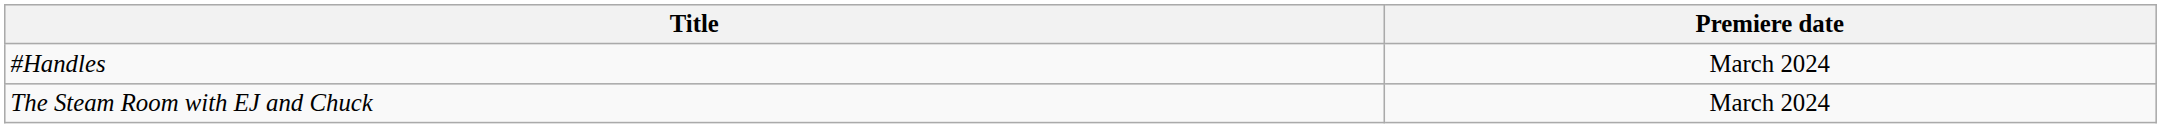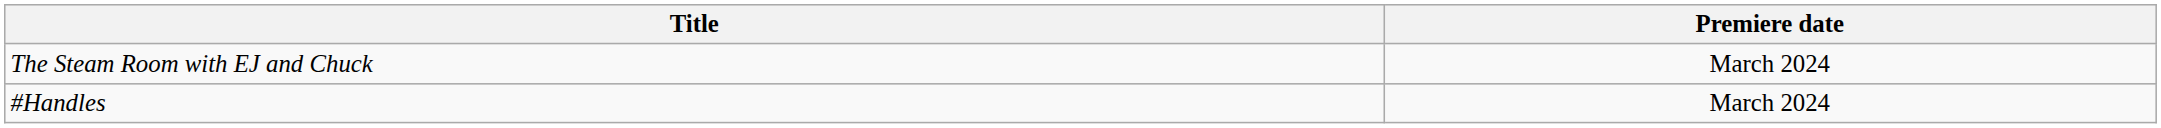rows swapped: #Handles <-> The Steam Room with EJ and Chuck
